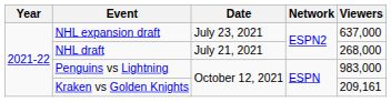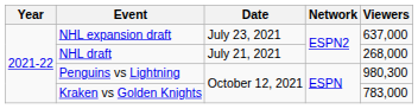Penguins vs Lightning | Viewers: 983,000 -> 980,300
Kraken vs Golden Knights | Viewers: 209,161 -> 783,000
